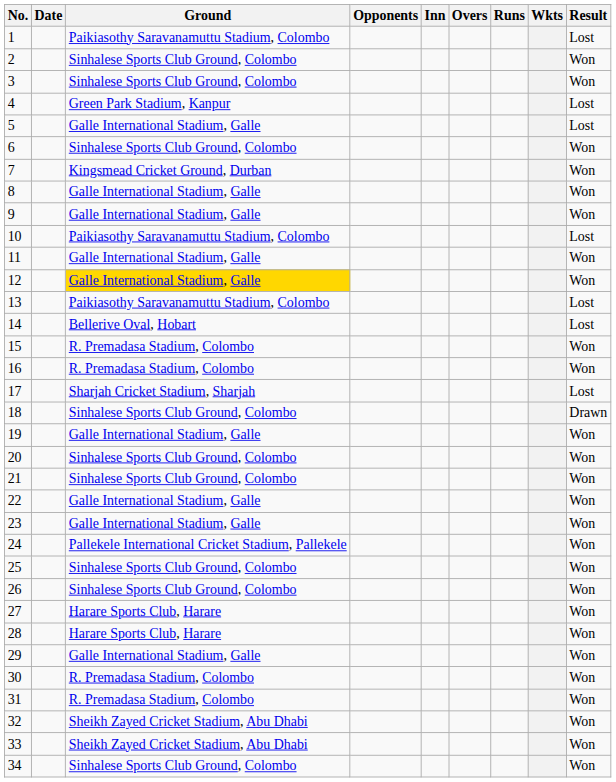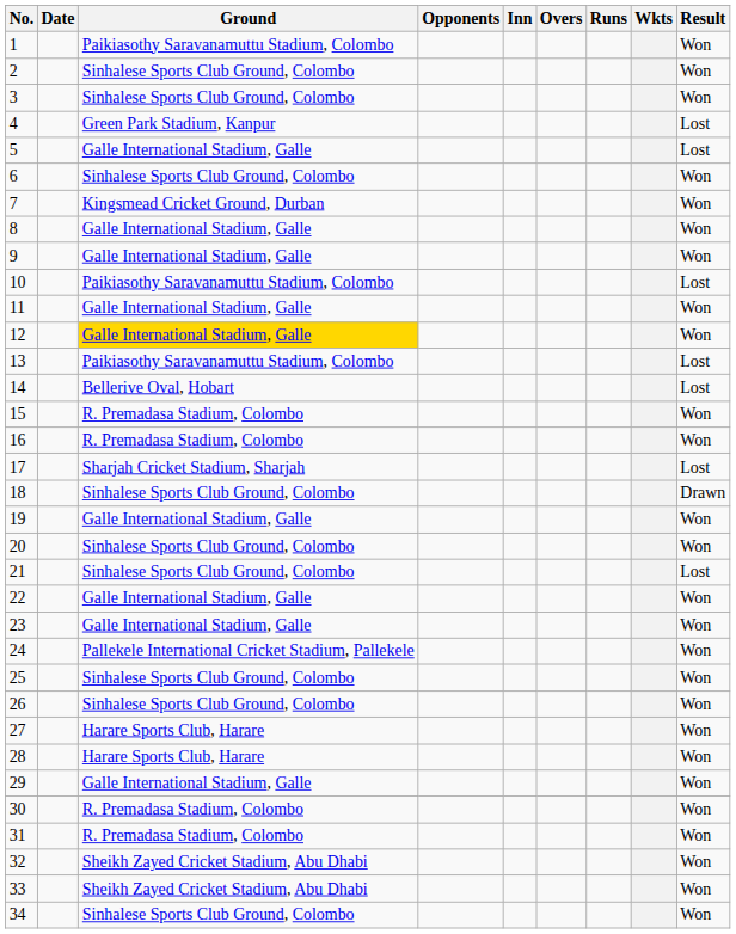1 | Result: Lost -> Won
21 | Result: Won -> Lost
